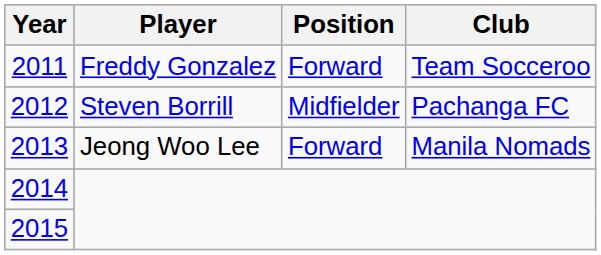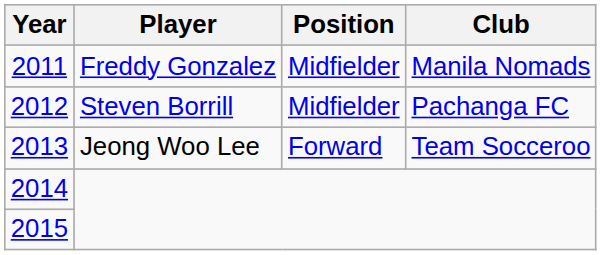2011 | Position: Forward -> Midfielder
2011 | Club: Team Socceroo -> Manila Nomads
2013 | Club: Manila Nomads -> Team Socceroo
